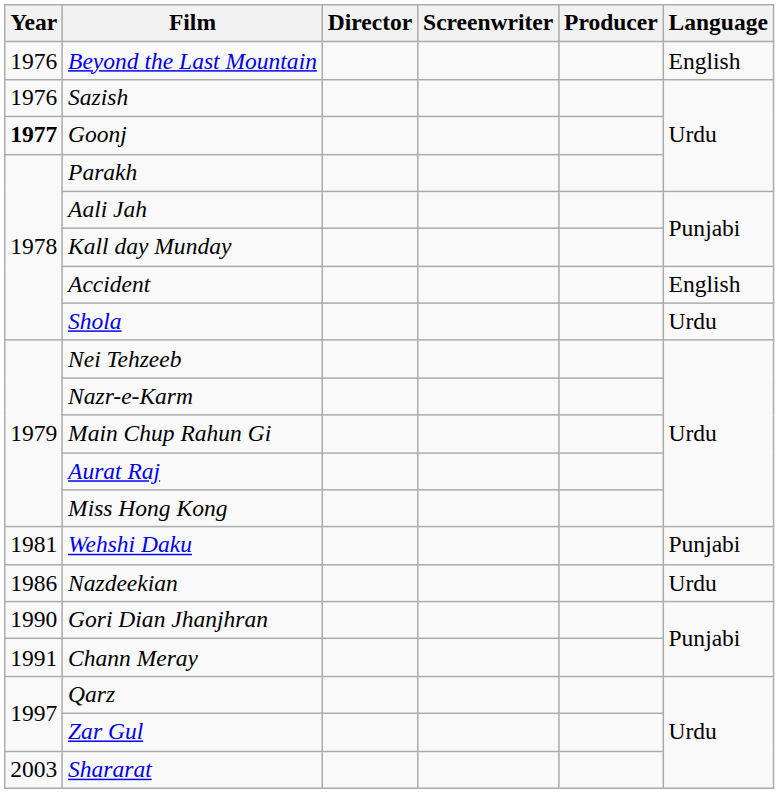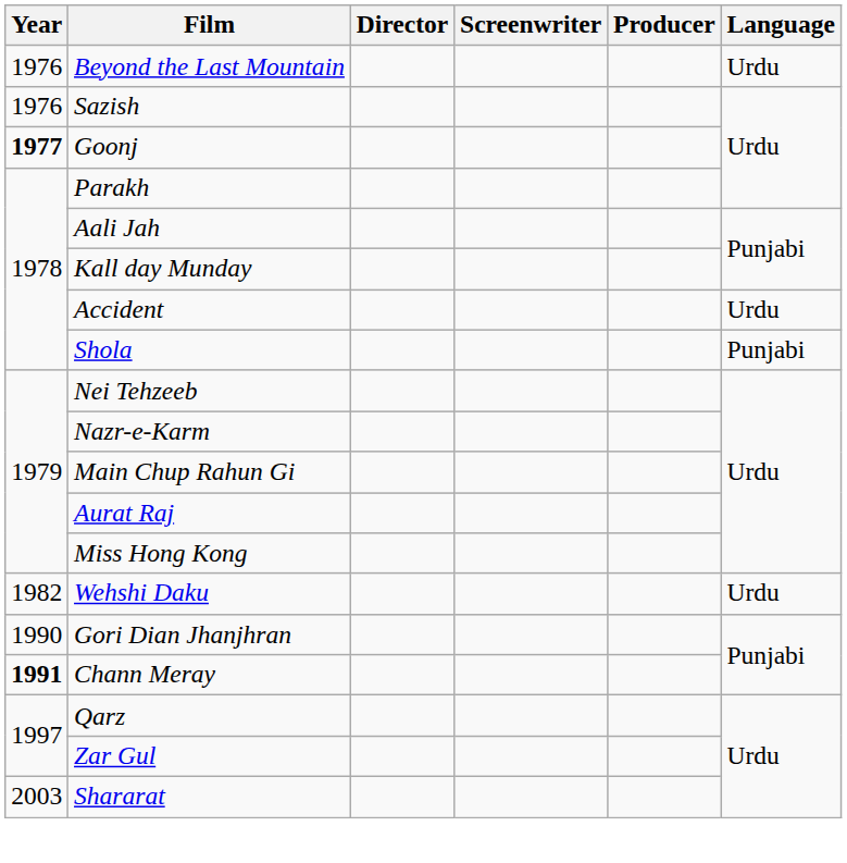Beyond the Last Mountain | Language: English -> Urdu
Accident | Language: English -> Urdu
Shola | Language: Urdu -> Punjabi
Wehshi Daku | Year: 1981 -> 1982
Wehshi Daku | Language: Punjabi -> Urdu
- row: 1986 | Nazdeekian | Urdu
Chann Meray | Year: normal -> bold
